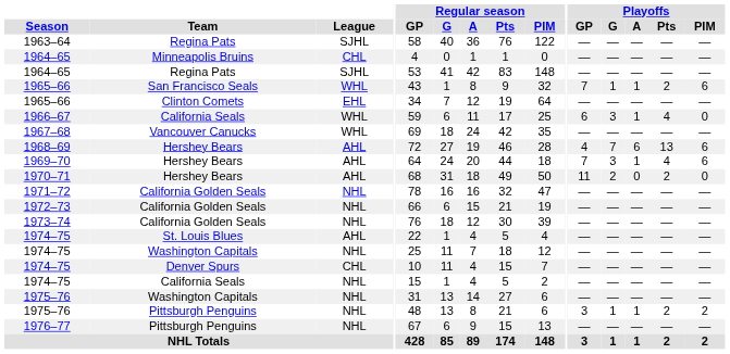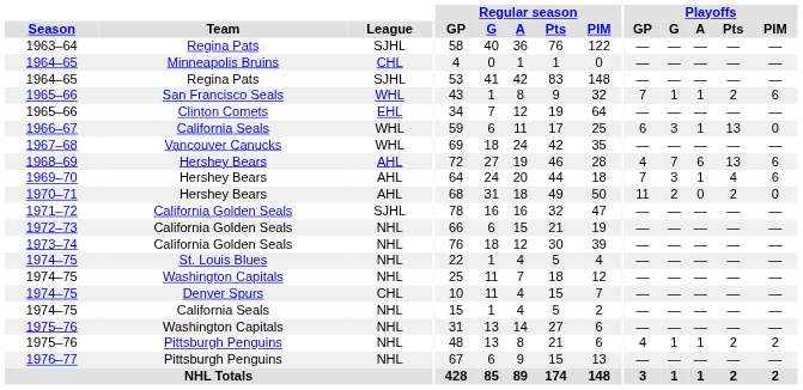1966–67 | Playoffs / Pts: 4 -> 13
1971–72 | League: NHL -> SJHL
1974–75 / St. Louis Blues | League: AHL -> NHL
1975–76 / Pittsburgh Penguins | Playoffs / GP: 3 -> 4
